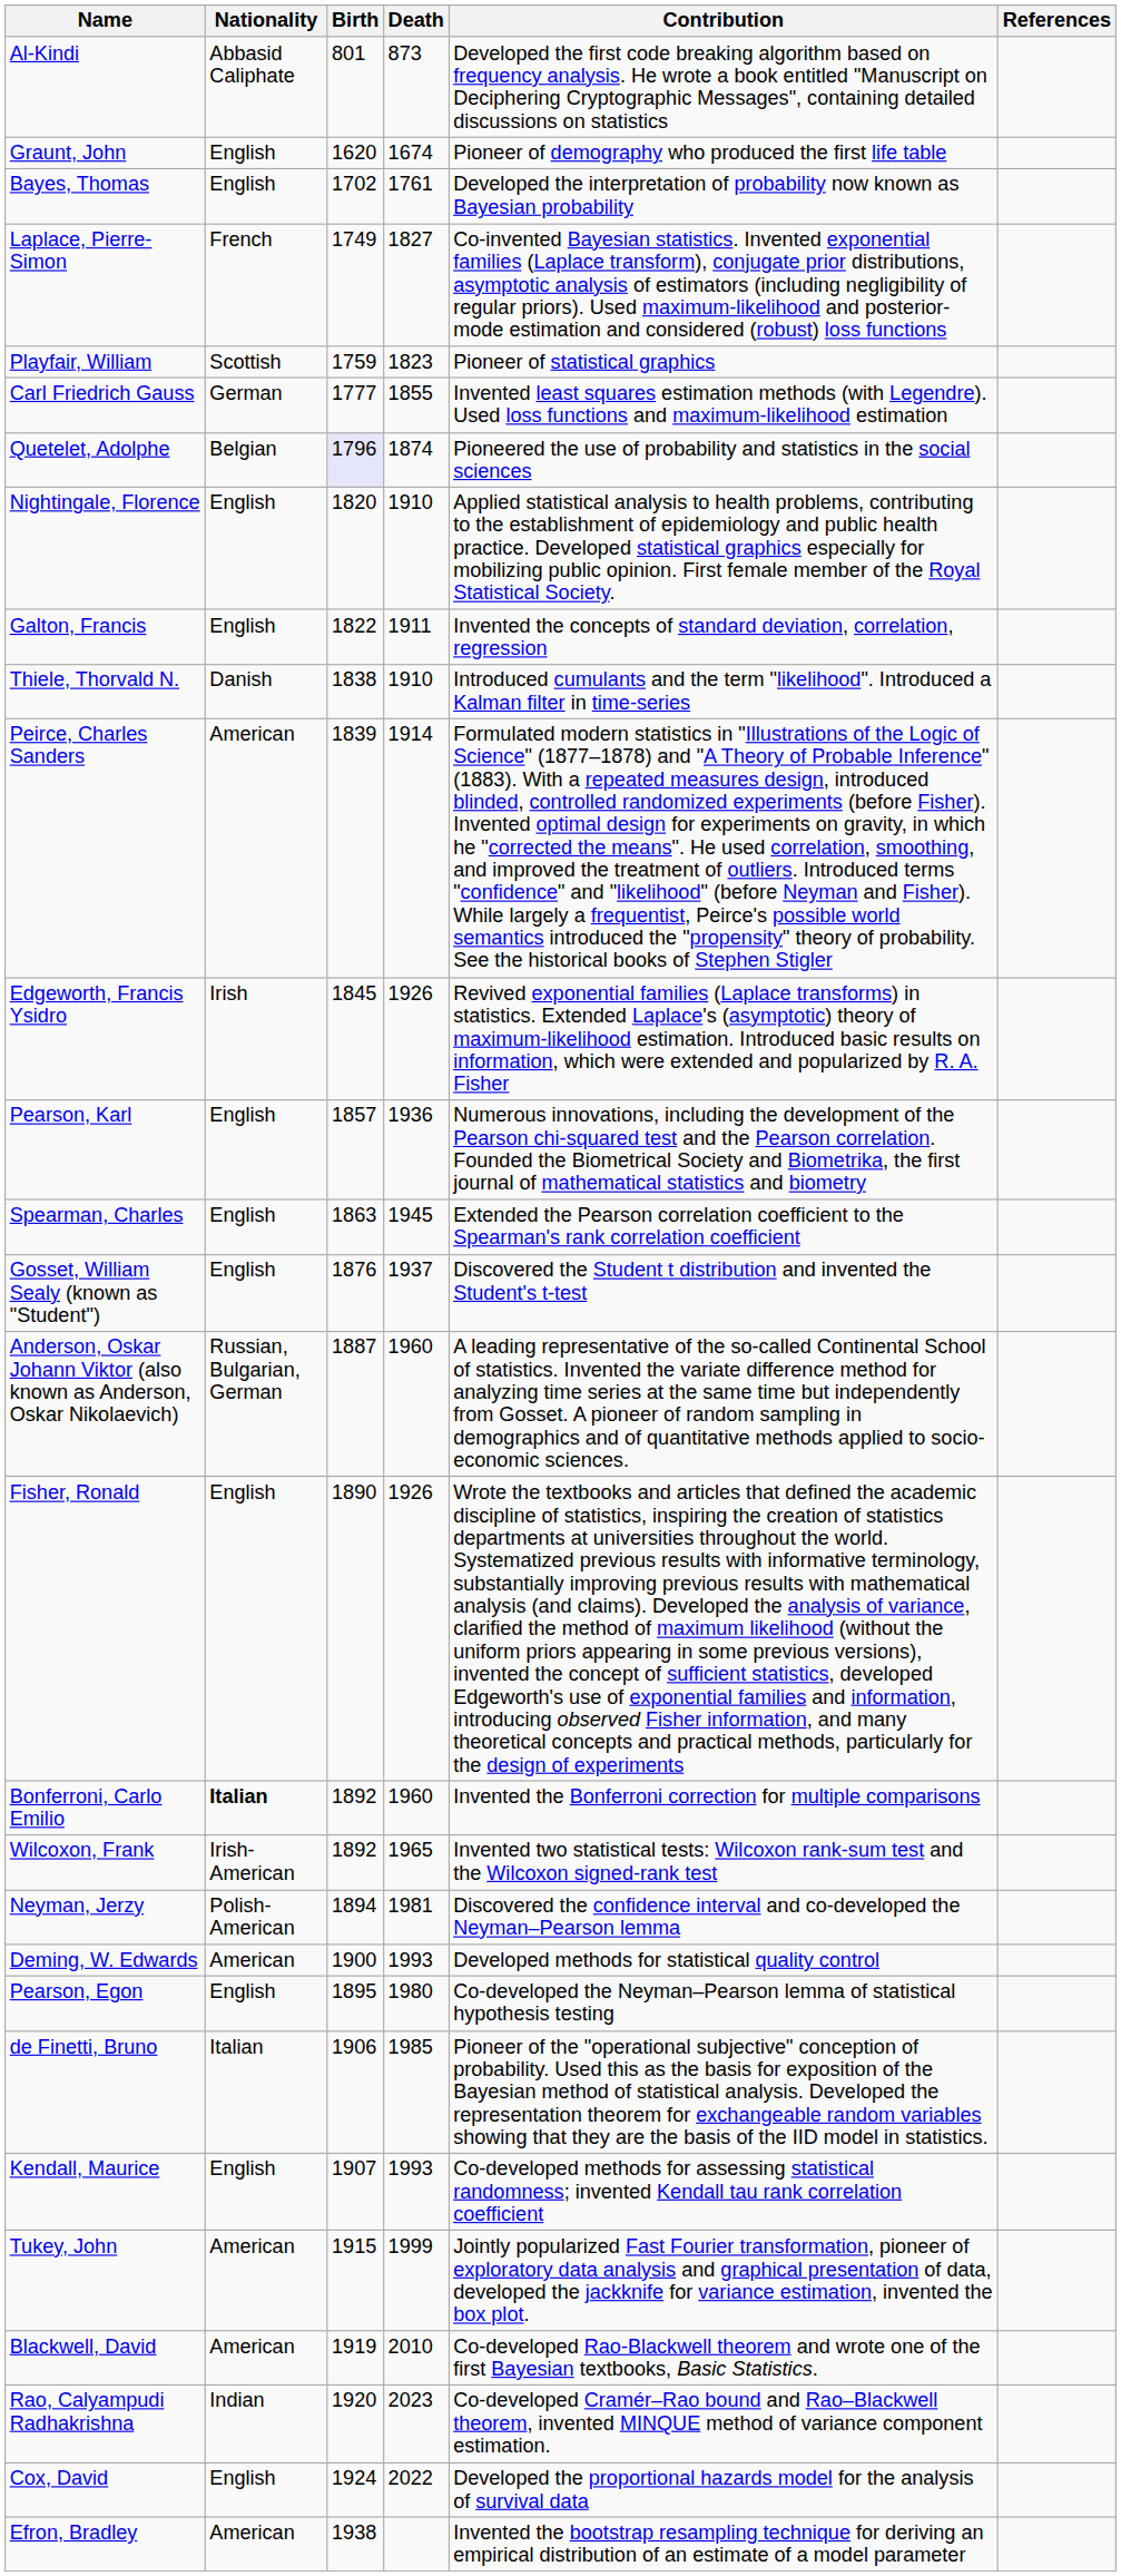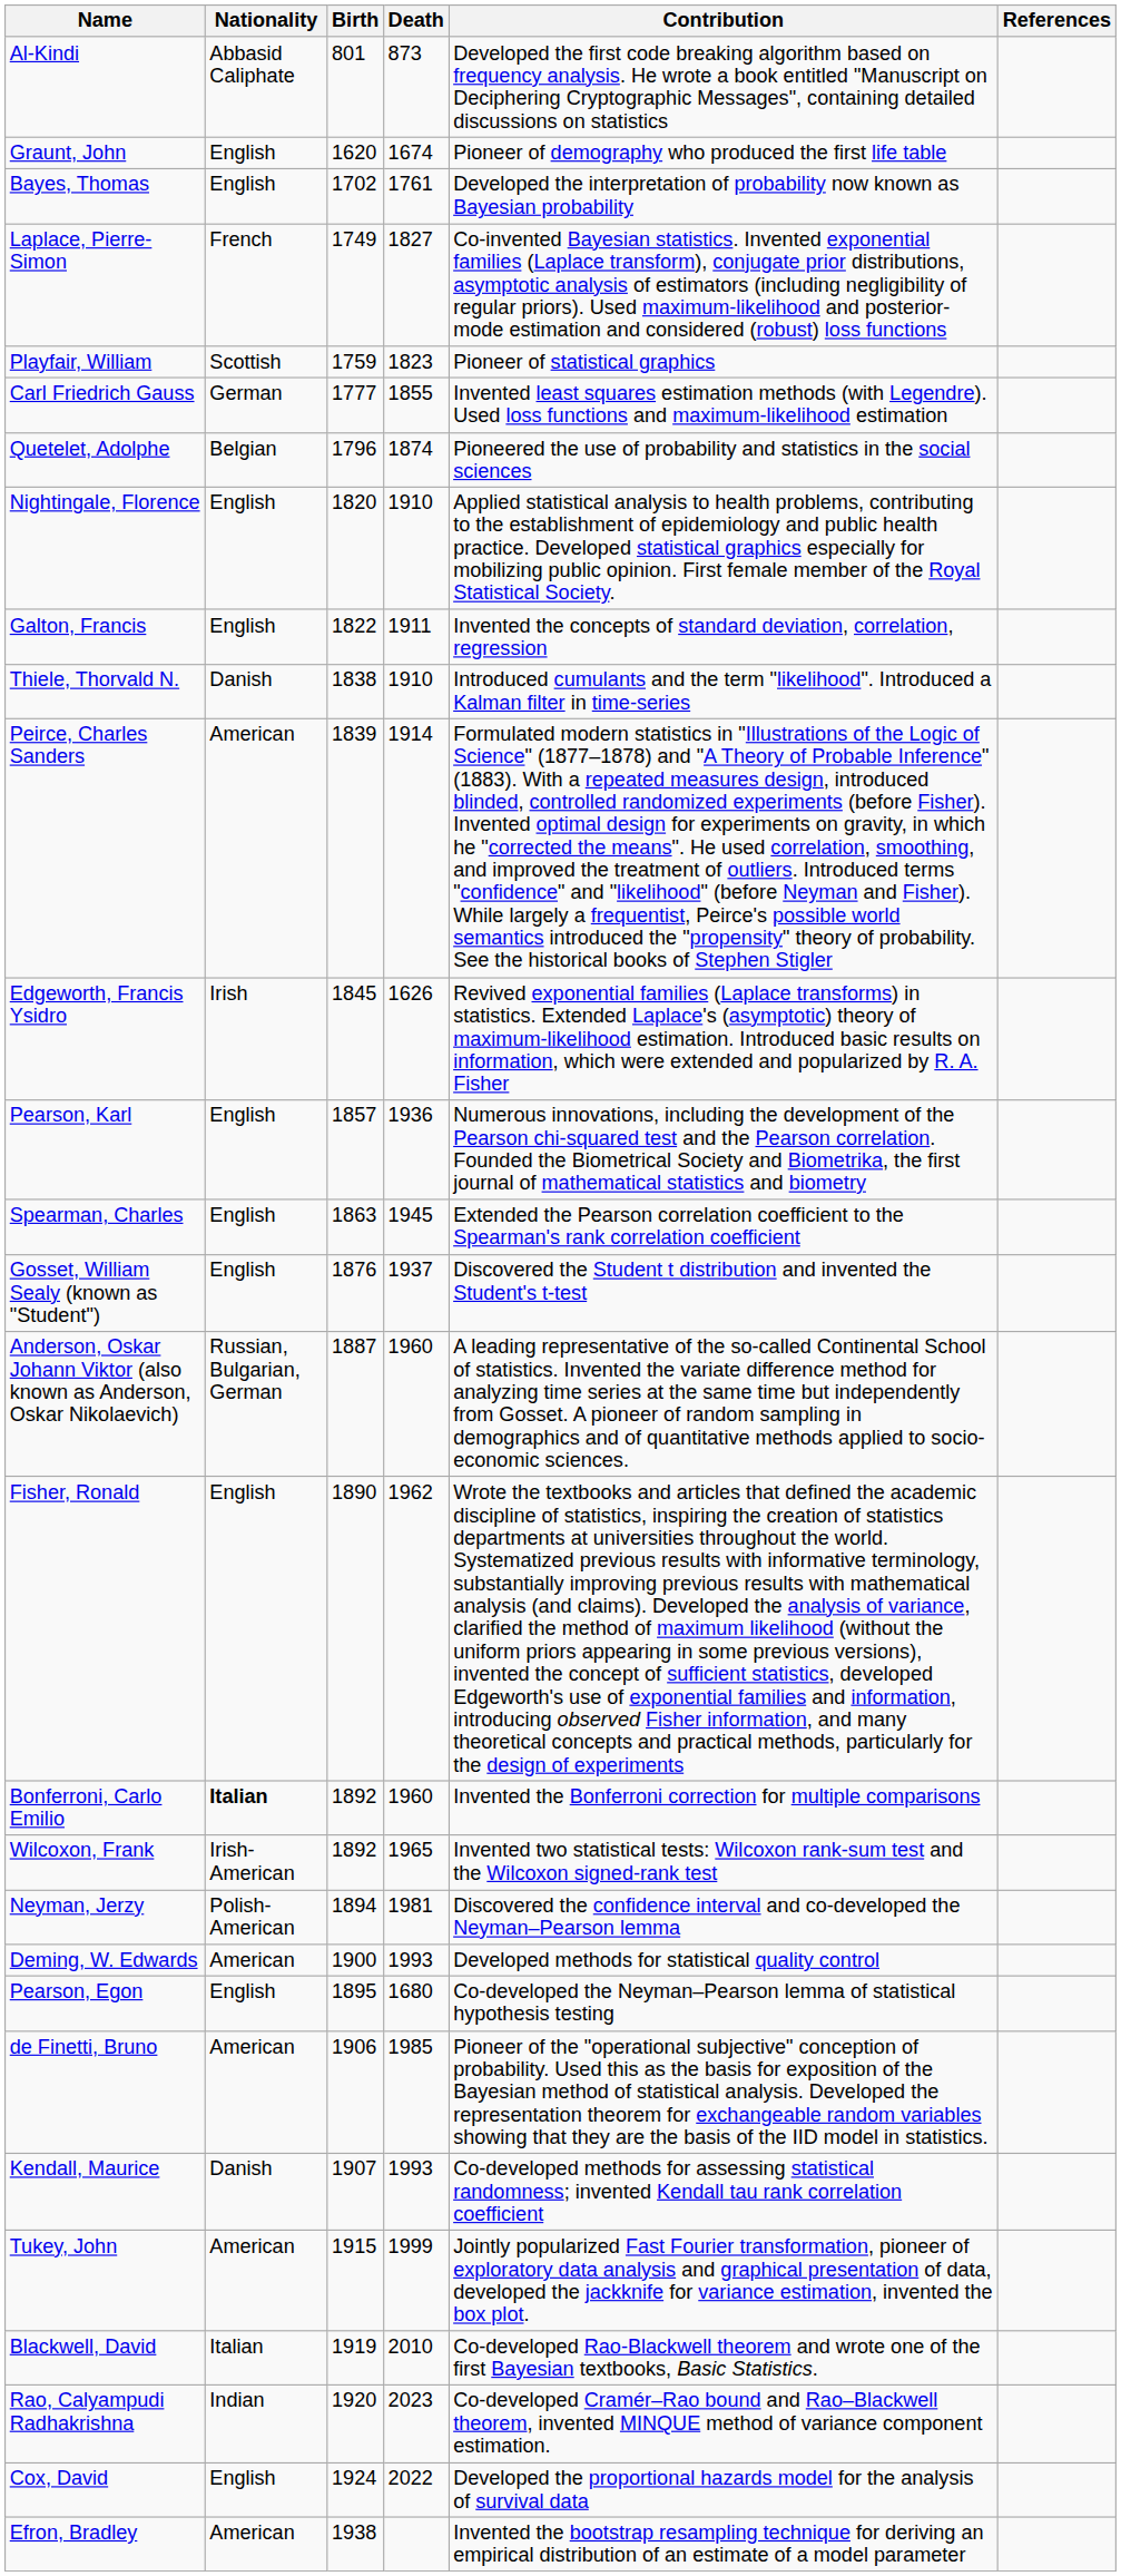Quetelet, Adolphe | Birth: lavender background -> no background
Edgeworth, Francis Ysidro | Death: 1926 -> 1626
Fisher, Ronald | Death: 1926 -> 1962
Pearson, Egon | Death: 1980 -> 1680
de Finetti, Bruno | Nationality: Italian -> American
Kendall, Maurice | Nationality: English -> Danish
Blackwell, David | Nationality: American -> Italian
